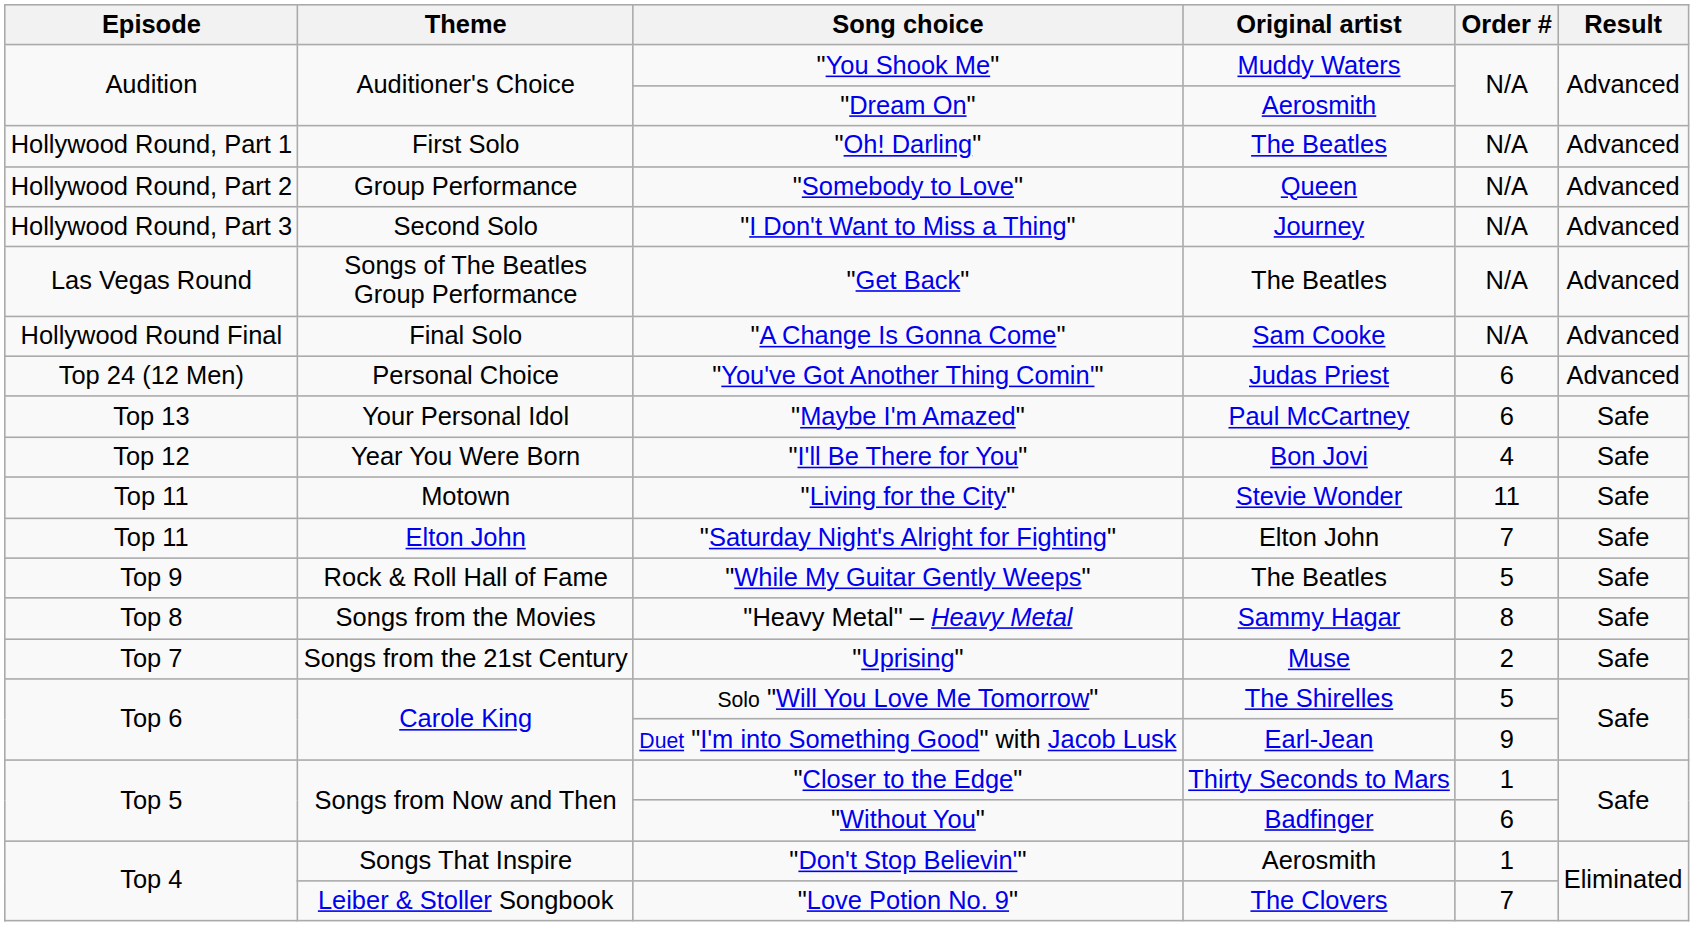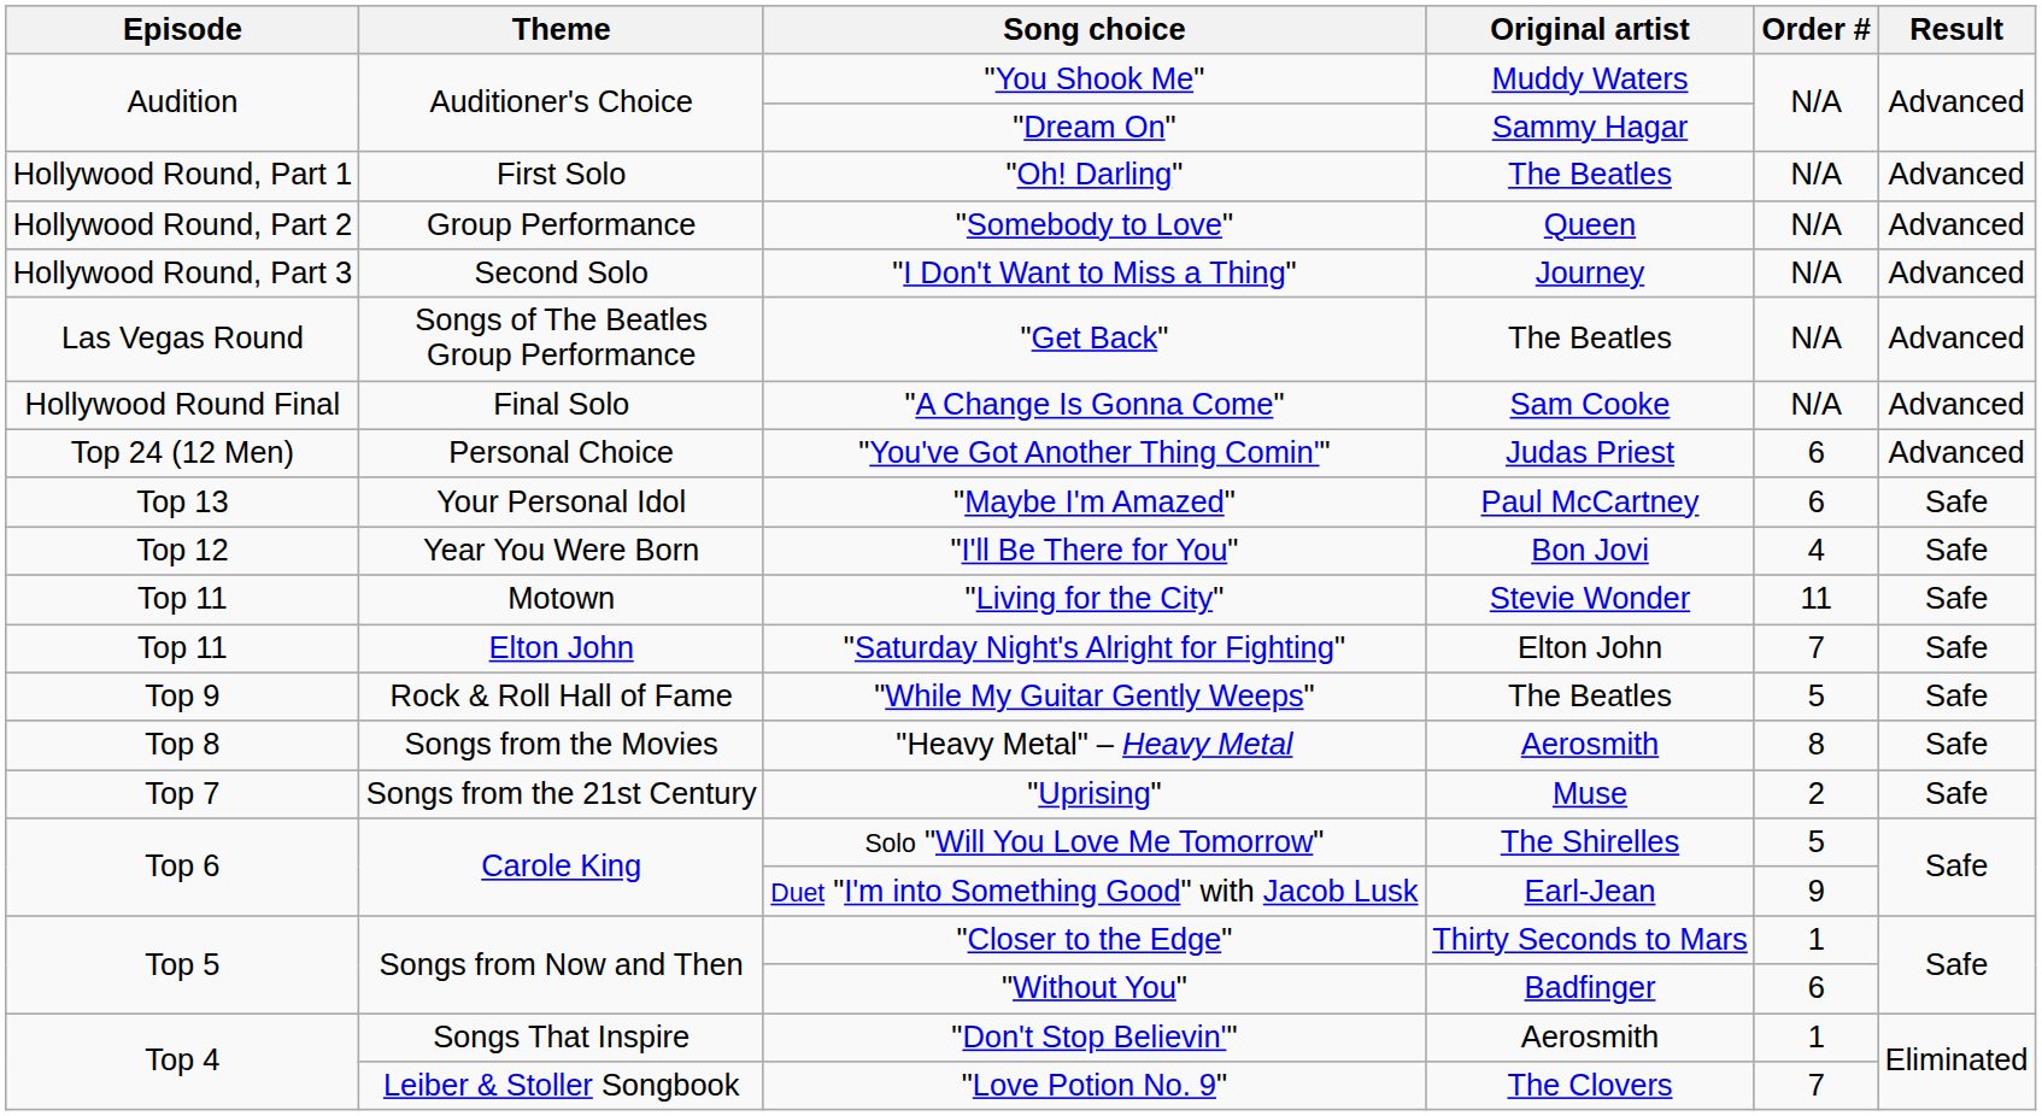"Dream On" | Original artist: Aerosmith -> Sammy Hagar
"Heavy Metal" – Heavy Metal | Original artist: Sammy Hagar -> Aerosmith
